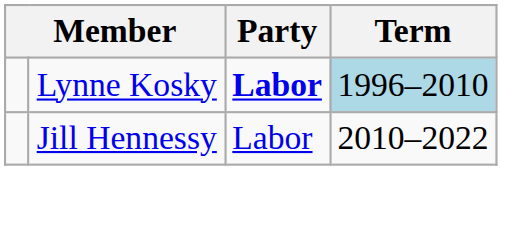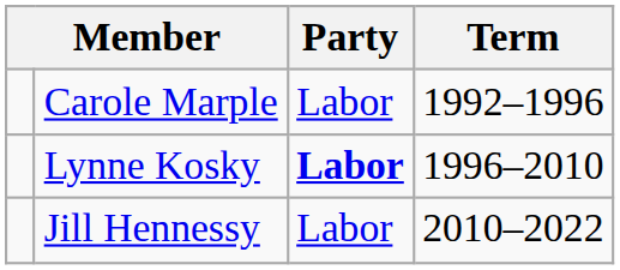+ row: Carole Marple | Labor | 1992–1996
Lynne Kosky | Term: lightblue background -> no background
